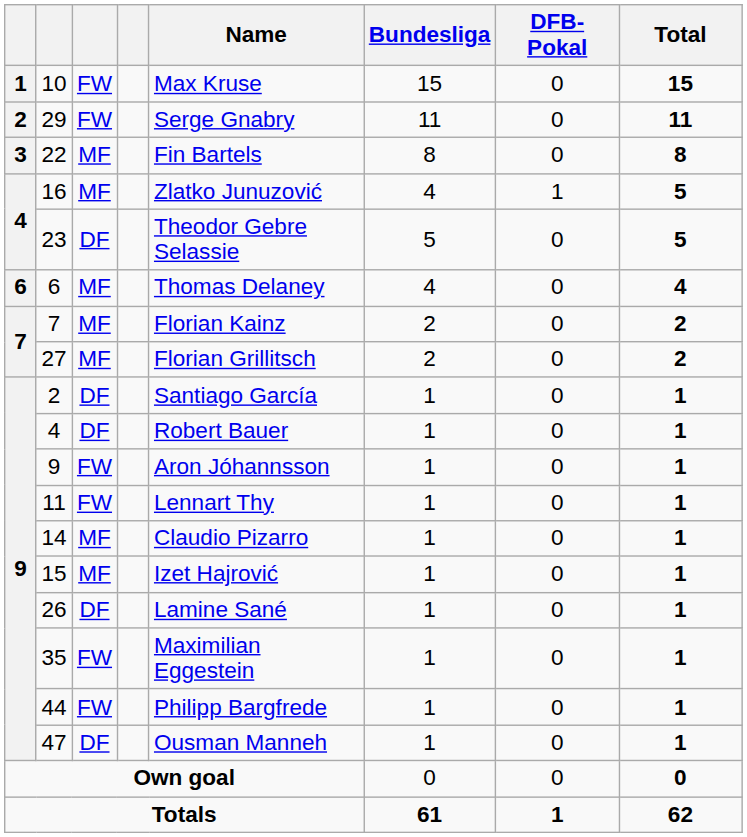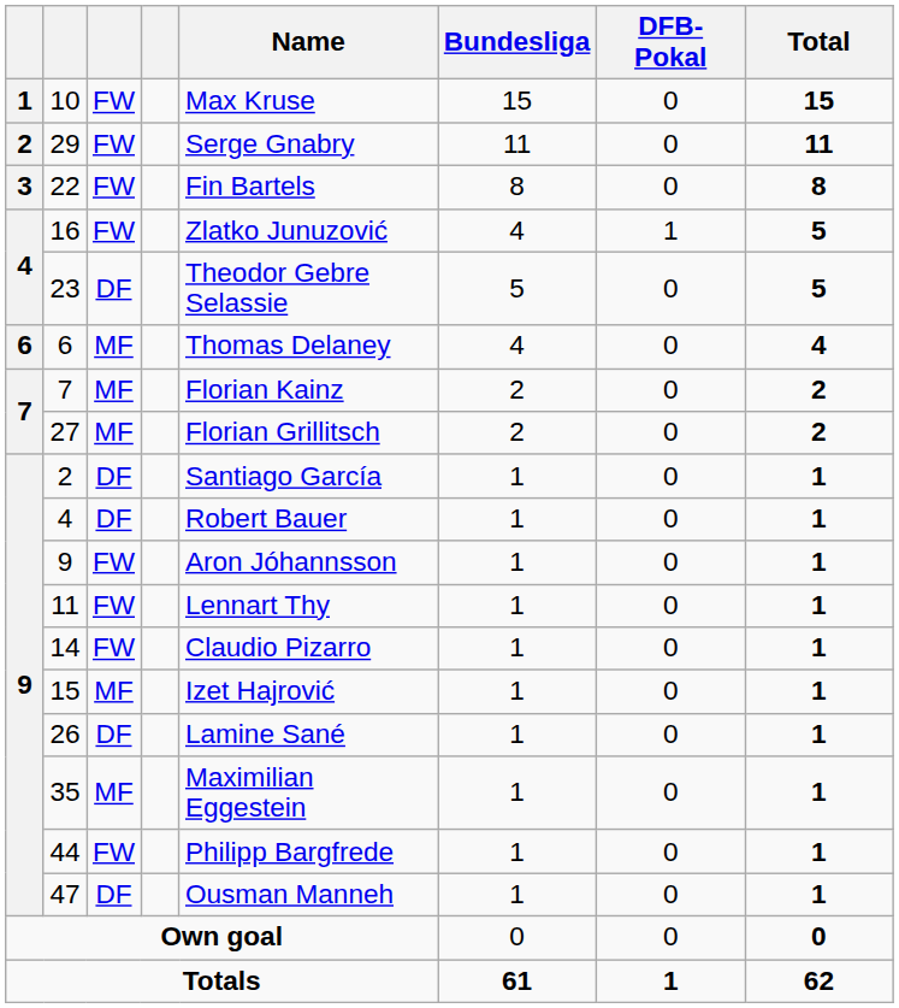22 | column 3: MF -> FW
16 | column 3: MF -> FW
14 | column 3: MF -> FW
35 | column 3: FW -> MF
